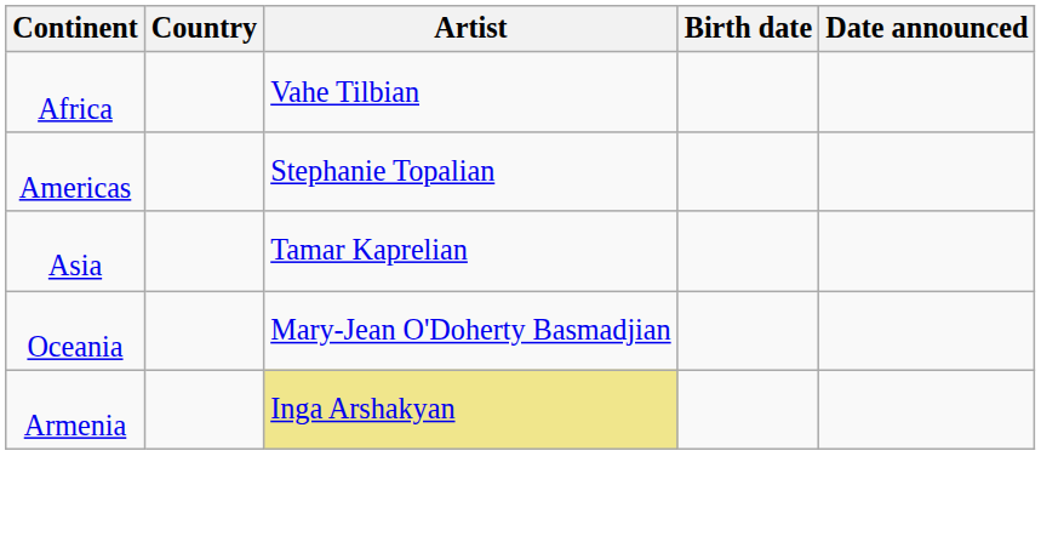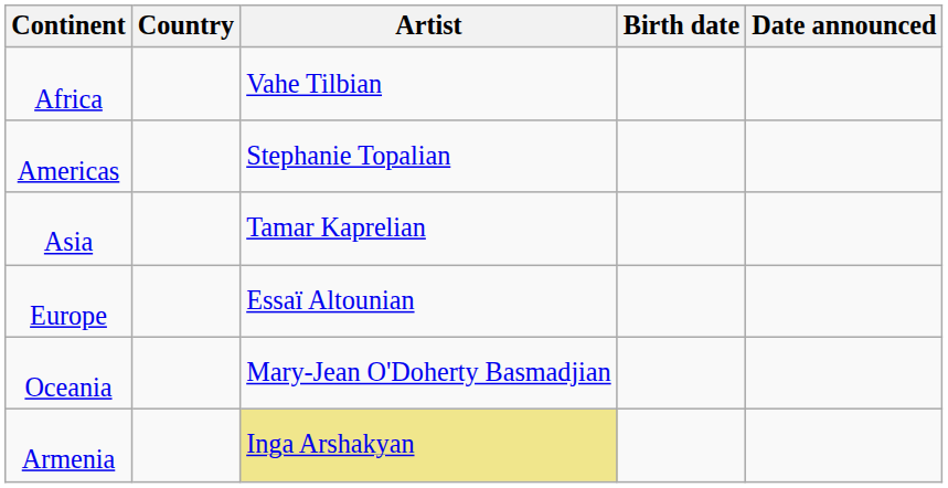+ row: Europe | Essaï Altounian
